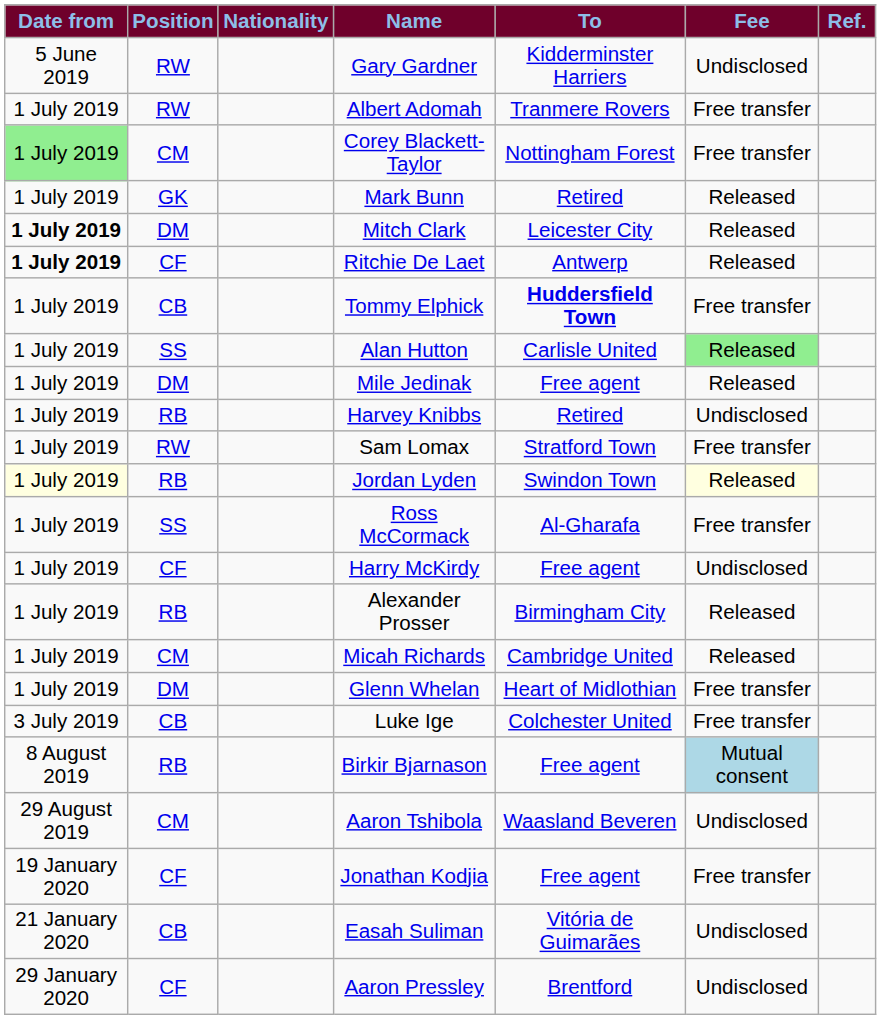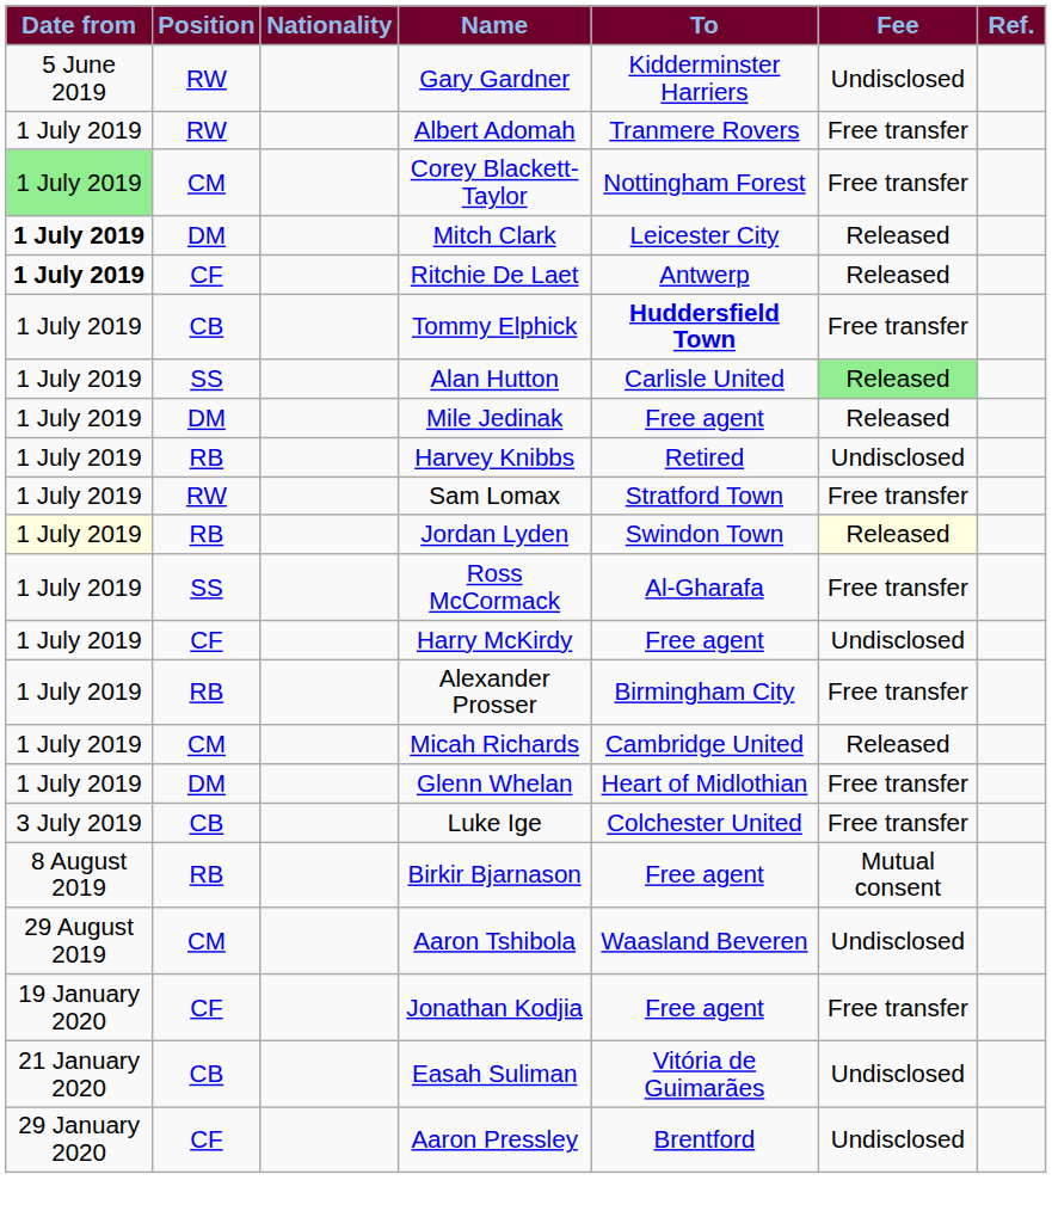- row: 1 July 2019 | GK | Mark Bunn | Retired | Released
Alexander Prosser | Fee: Released -> Free transfer
Birkir Bjarnason | Fee: lightblue background -> no background
